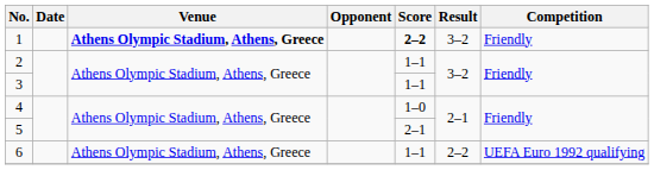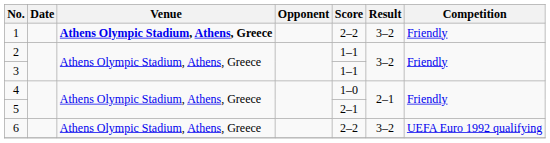1 | Score: bold -> normal
6 | Score: 1–1 -> 2–2
6 | Result: 2–2 -> 3–2
